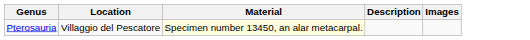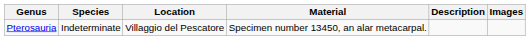+ column: Species | Indeterminate
Pterosauria | Material: lightyellow background -> no background
